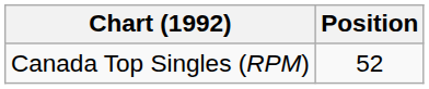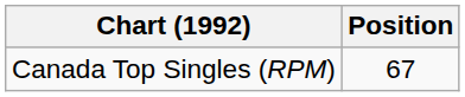Canada Top Singles (RPM) | Position: 52 -> 67
